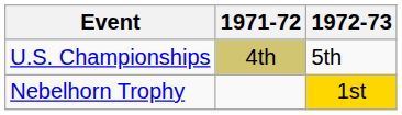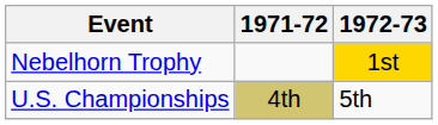rows swapped: U.S. Championships <-> Nebelhorn Trophy
